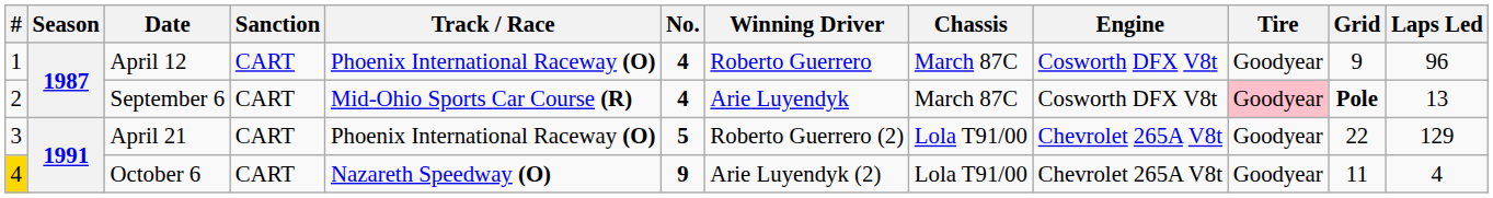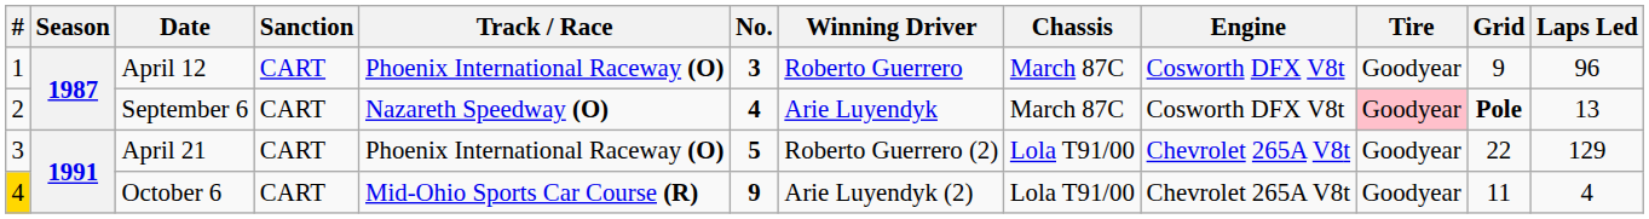April 12 | No.: 4 -> 3
September 6 | Track / Race: Mid-Ohio Sports Car Course (R) -> Nazareth Speedway (O)
October 6 | Track / Race: Nazareth Speedway (O) -> Mid-Ohio Sports Car Course (R)
